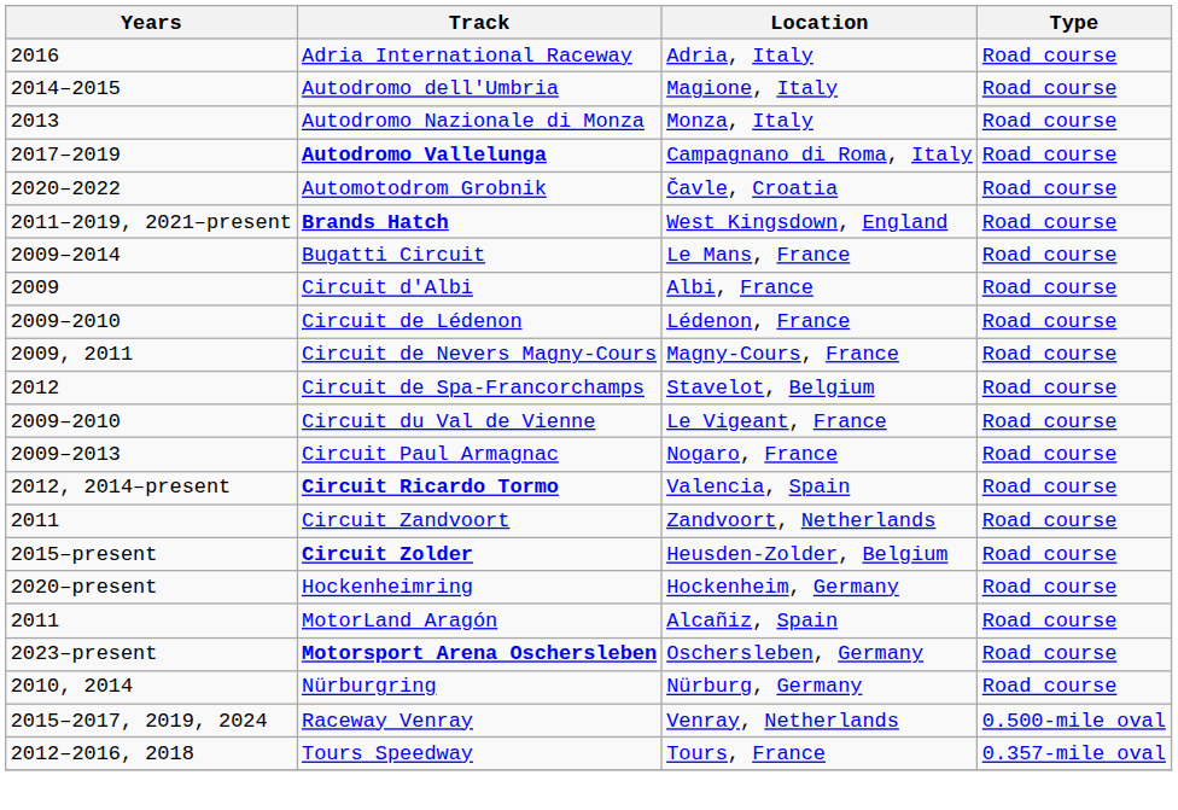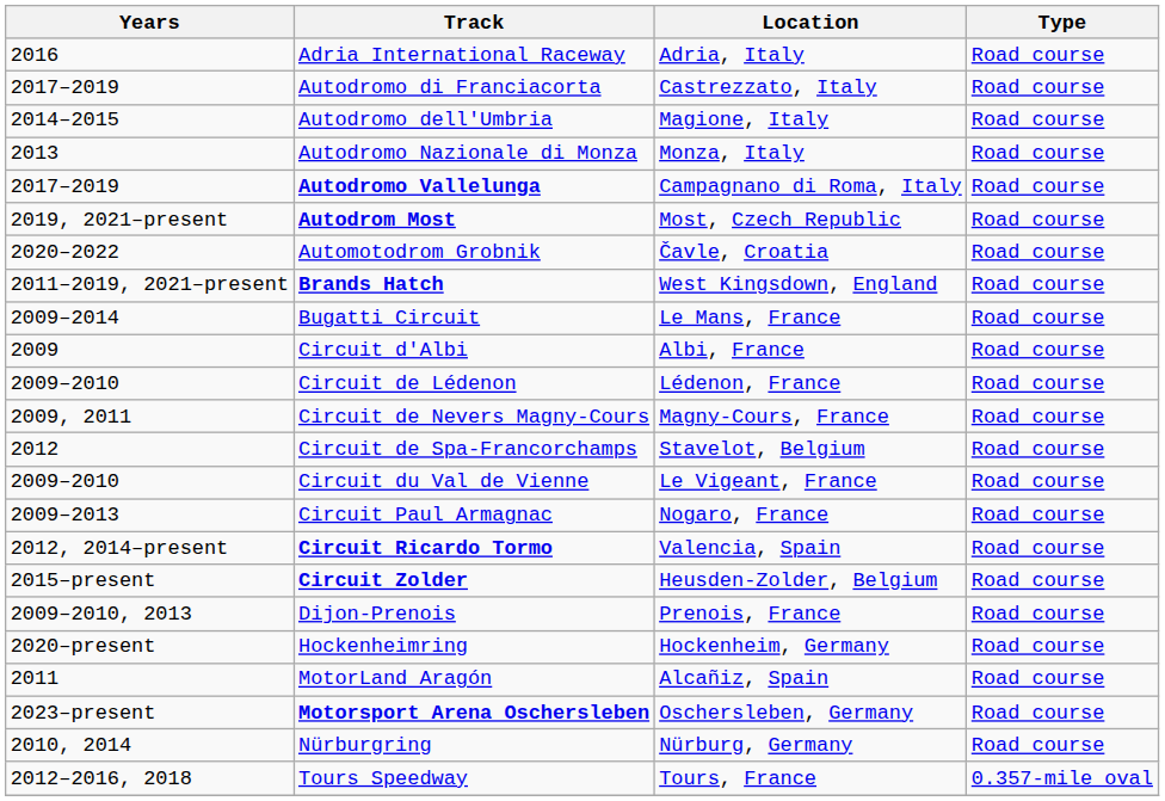+ row: 2017–2019 | Autodromo di Franciacorta | Castrezzato, Italy | Road course
+ row: 2019, 2021–present | Autodrom Most | Most, Czech Republic | Road course
- row: 2011 | Circuit Zandvoort | Zandvoort, Netherlands | Road course
+ row: 2009–2010, 2013 | Dijon-Prenois | Prenois, France | Road course
- row: 2015–2017, 2019, 2024 | Raceway Venray | Venray, Netherlands | 0.500-mile oval
